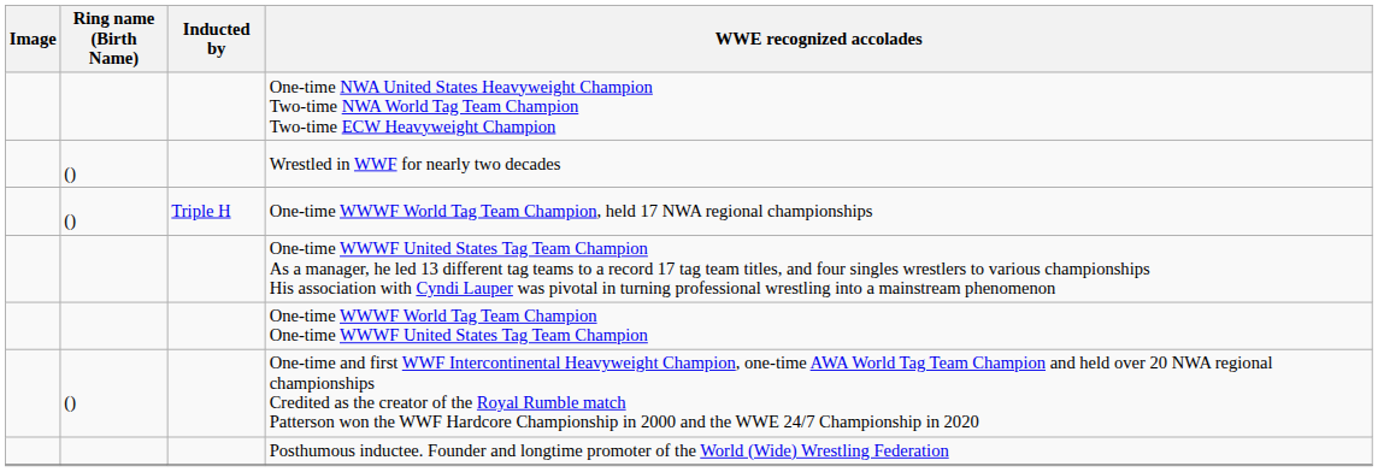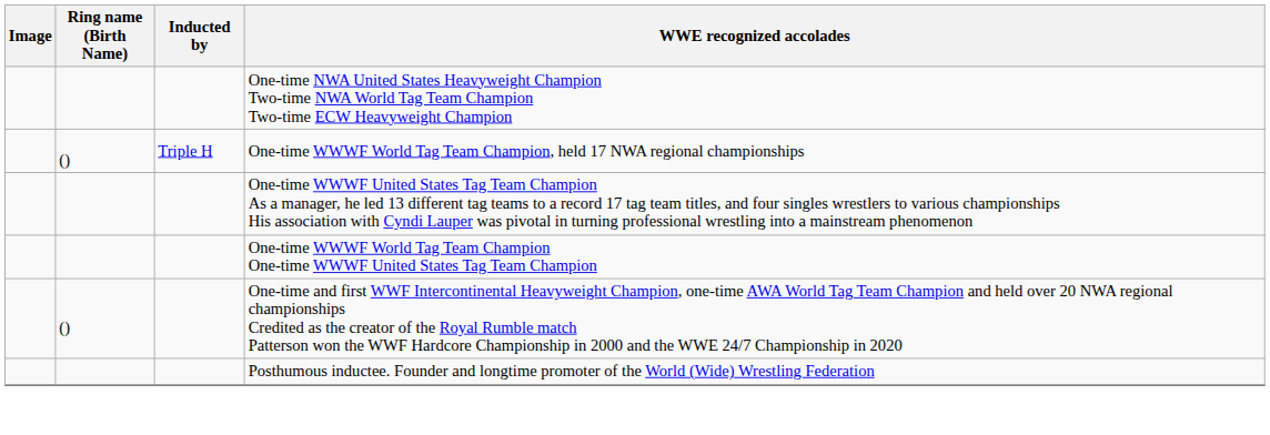- row: () | Wrestled in WWF for nearly two decades
